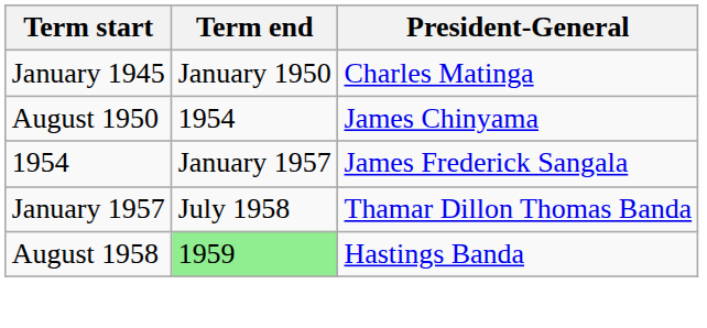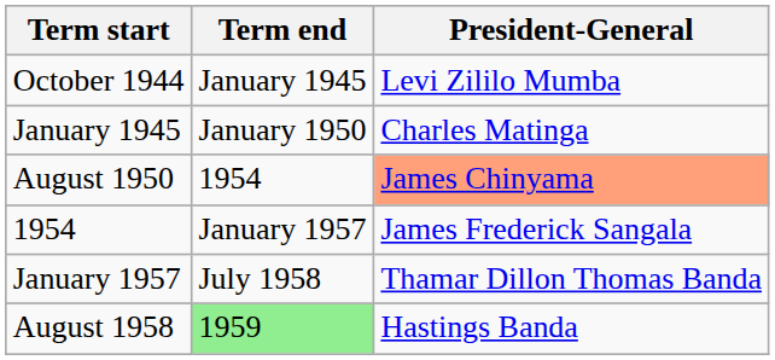+ row: October 1944 | January 1945 | Levi Zililo Mumba
August 1950 | President-General: no background -> lightsalmon background
